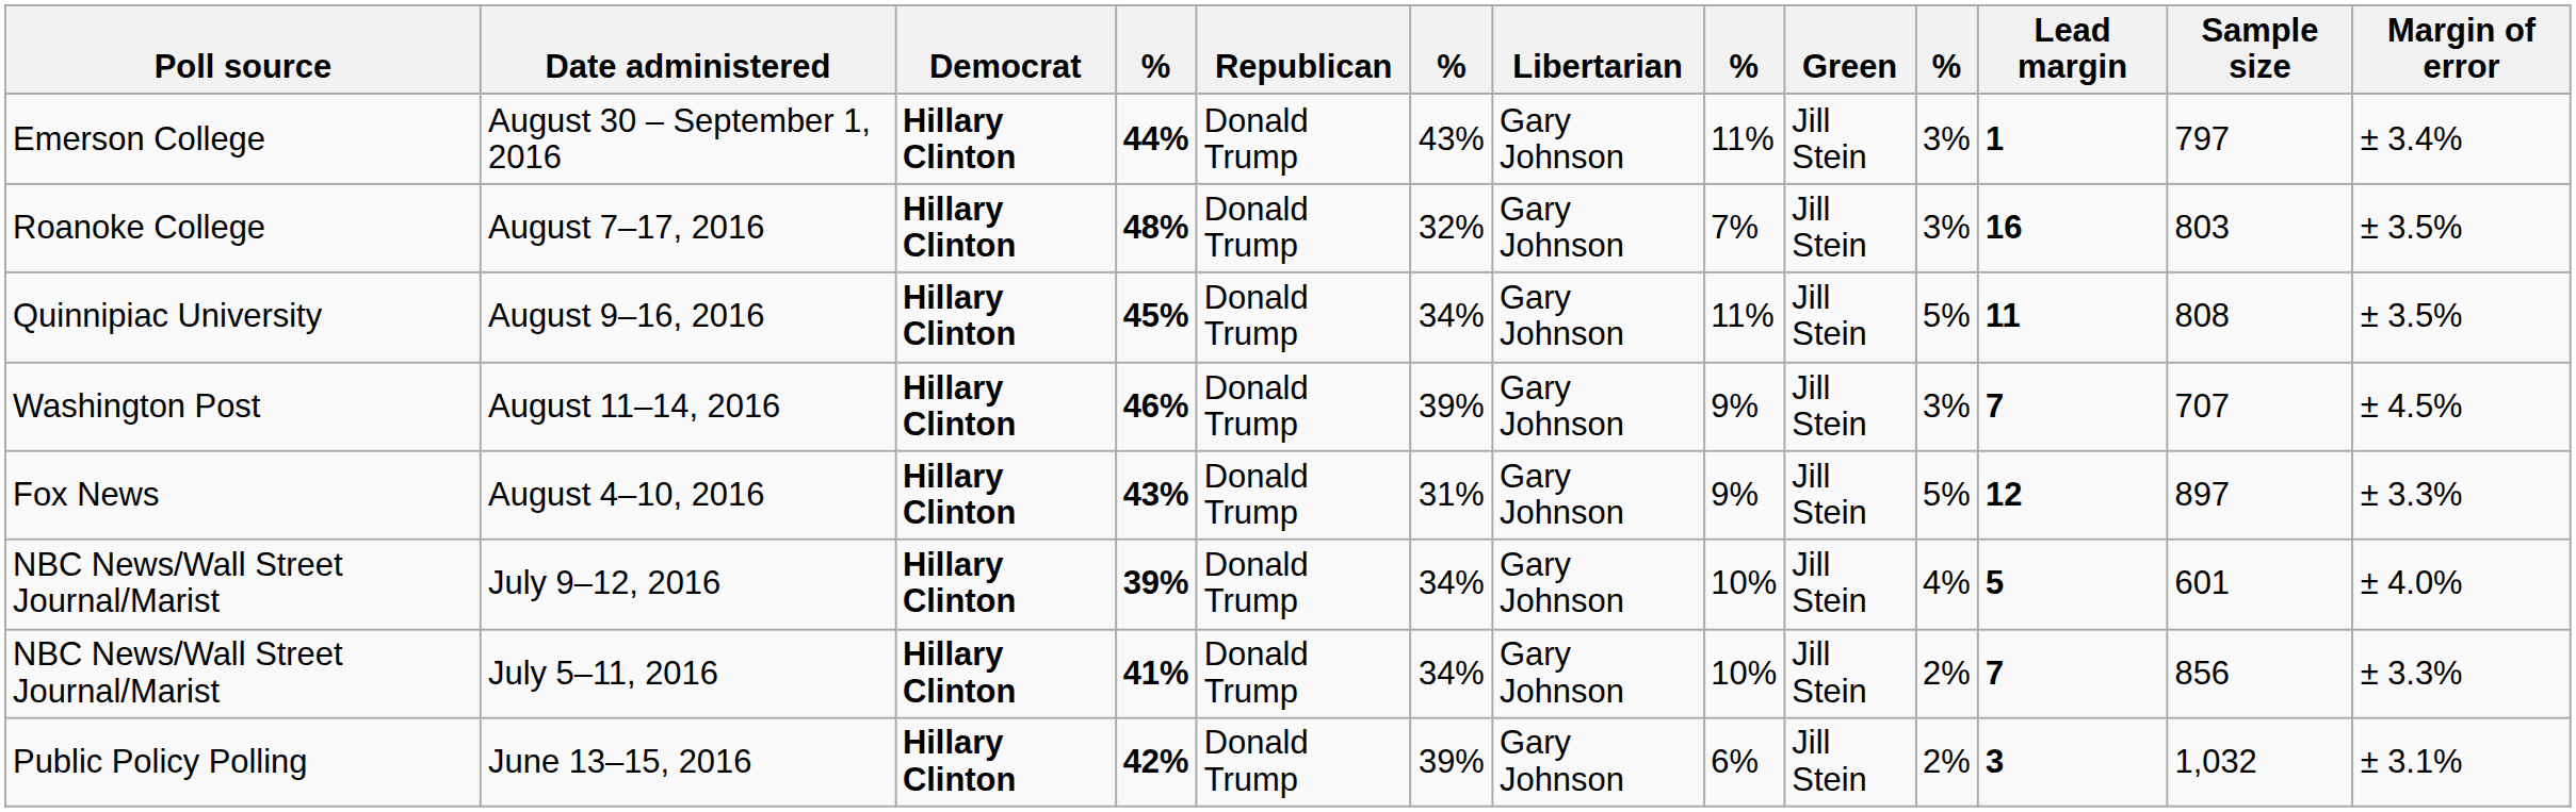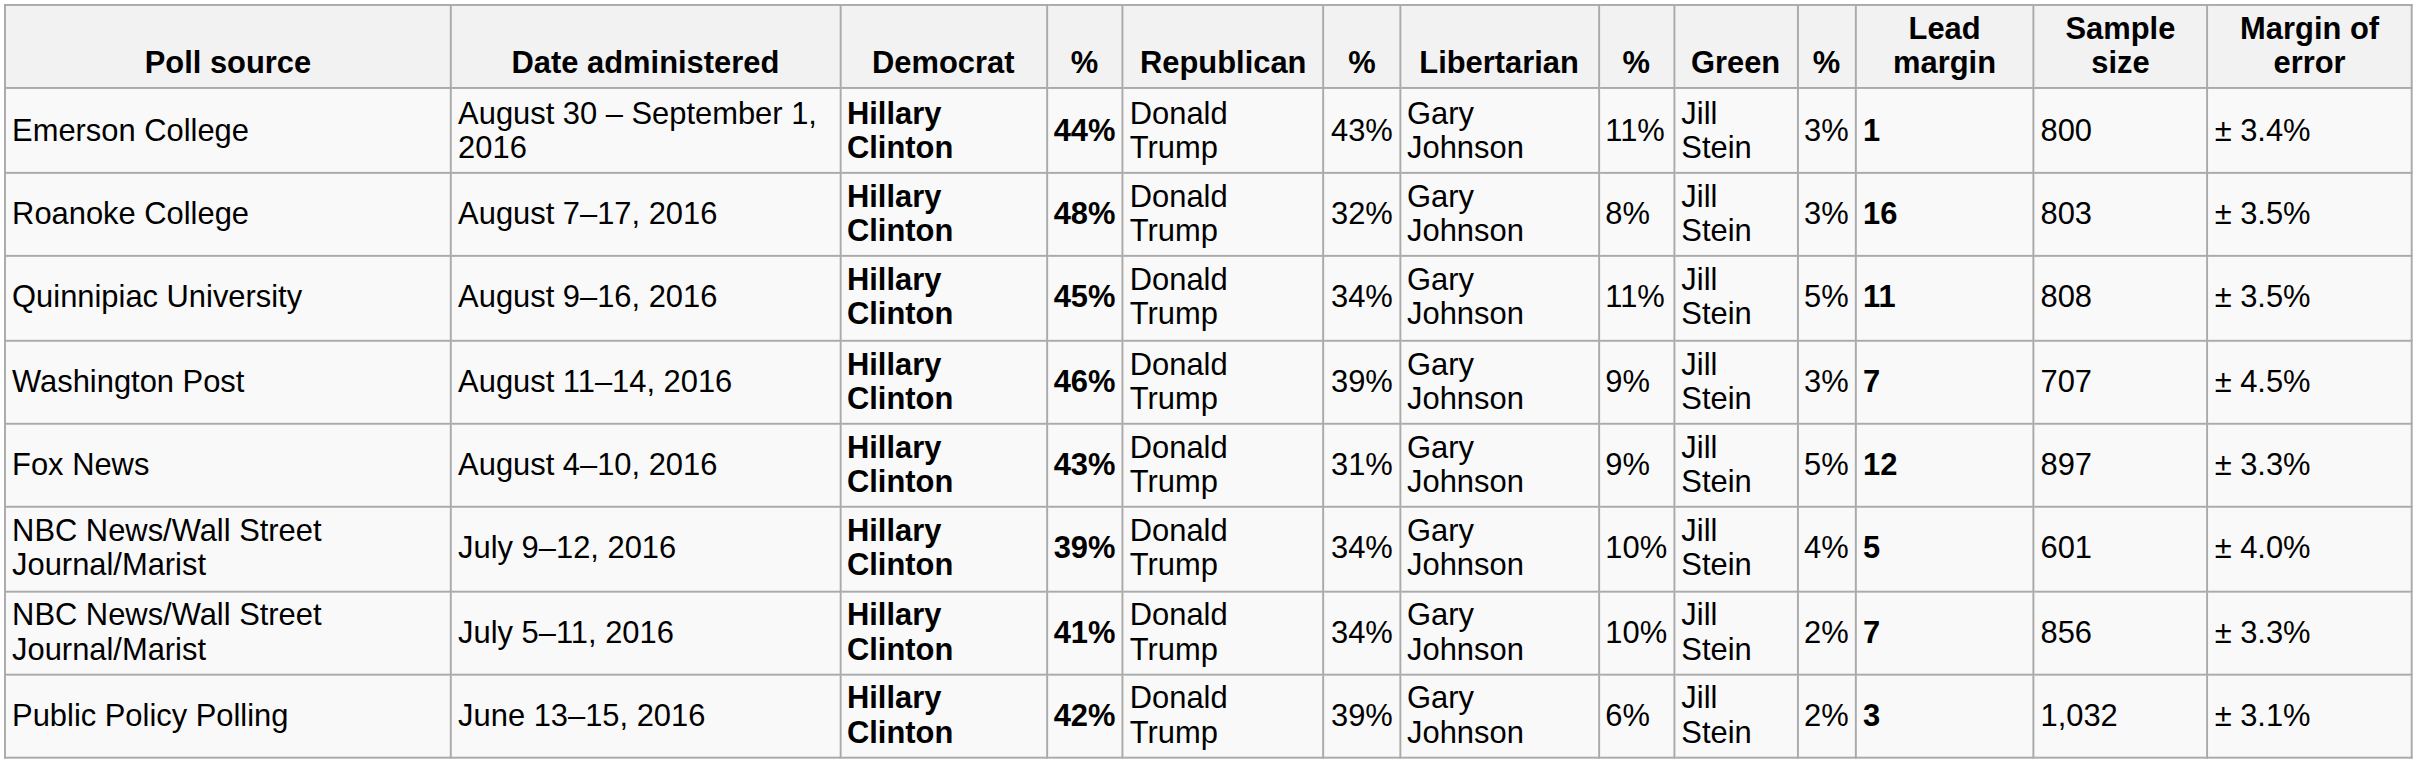August 30 – September 1, 2016 | Sample size: 797 -> 800
August 7–17, 2016 | column 8: 7% -> 8%
